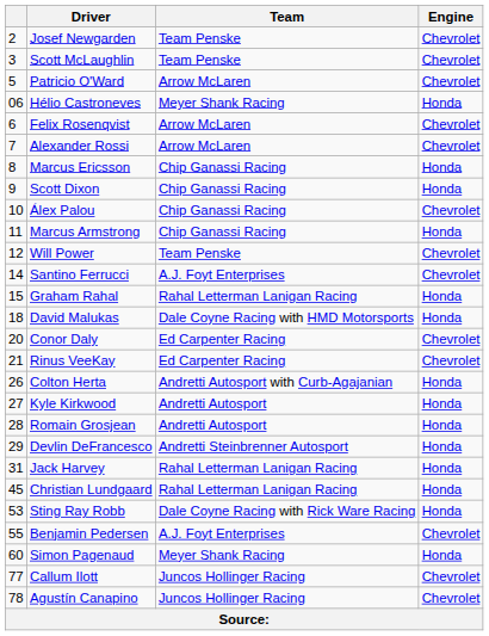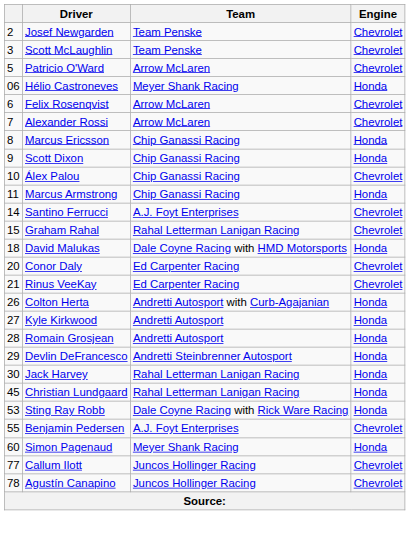- row: 12 | Will Power | Team Penske | Chevrolet
Graham Rahal | Engine: Honda -> Chevrolet
Jack Harvey | column 1: 31 -> 30
